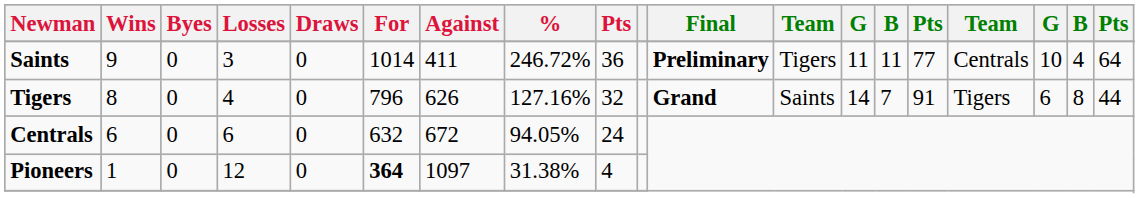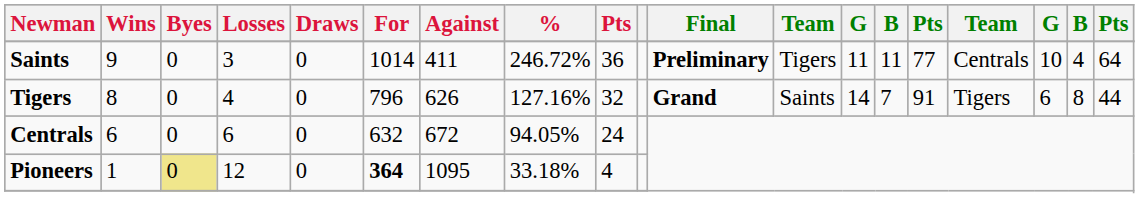Pioneers | Byes: no background -> khaki background
Pioneers | Against: 1097 -> 1095
Pioneers | %: 31.38% -> 33.18%
